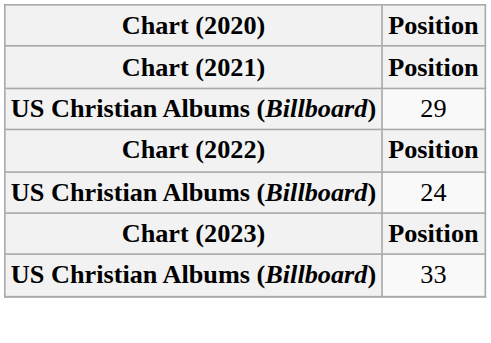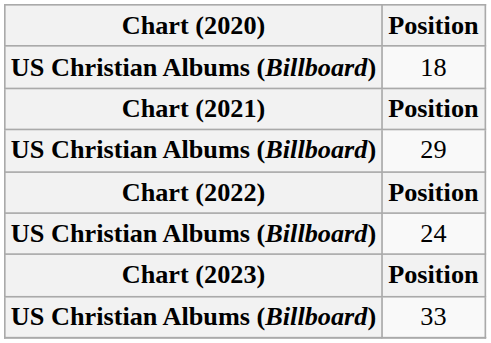+ row: US Christian Albums (Billboard) | 18
